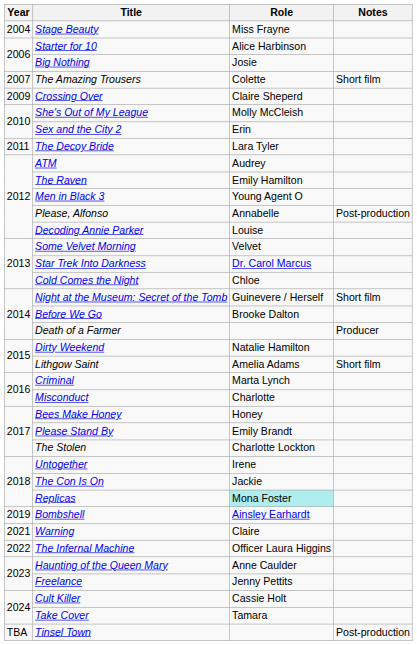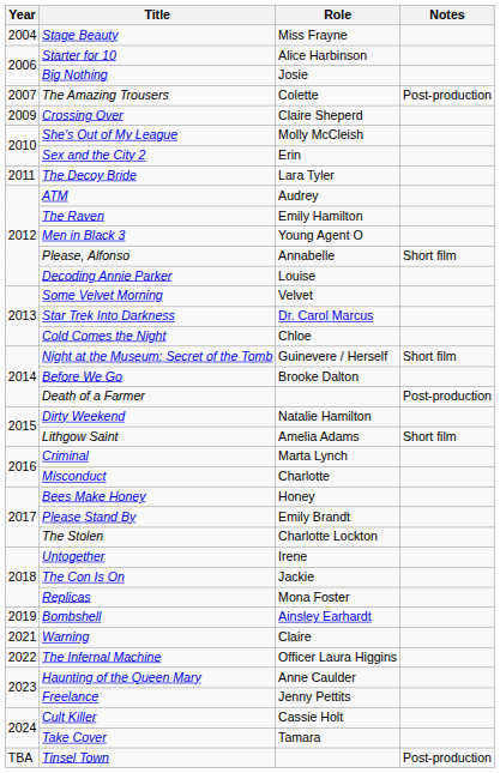The Amazing Trousers | Notes: Short film -> Post-production
Please, Alfonso | Notes: Post-production -> Short film
Death of a Farmer | Notes: Producer -> Post-production
Replicas | Role: paleturquoise background -> no background
